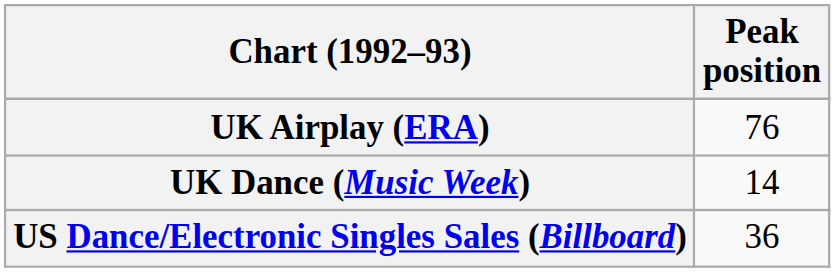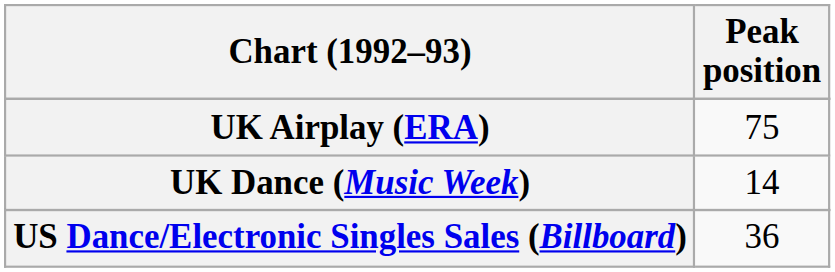UK Airplay (ERA) | Peak position: 76 -> 75
